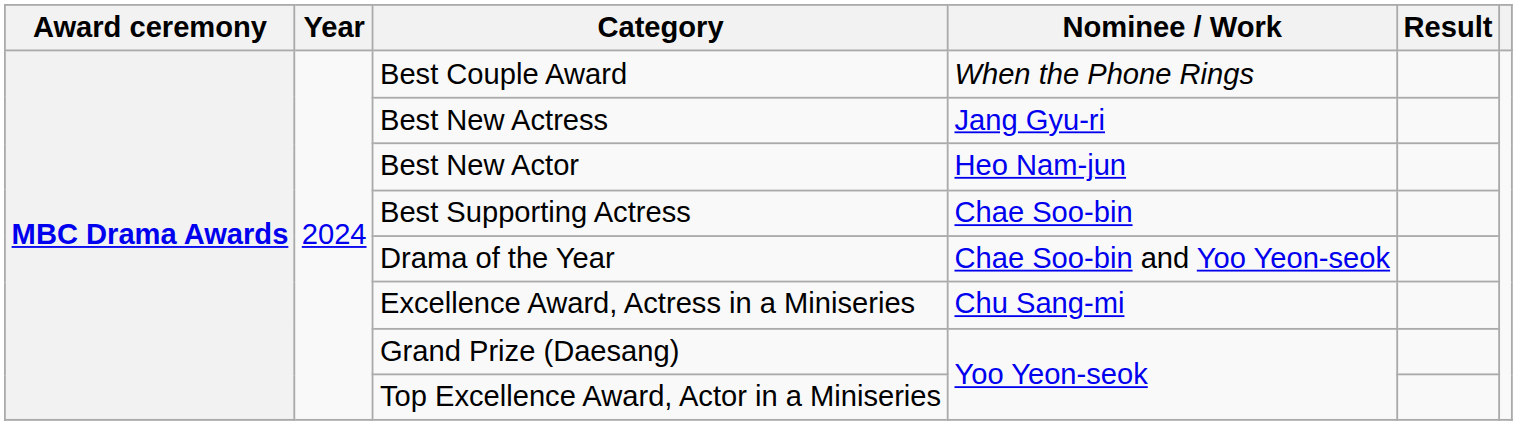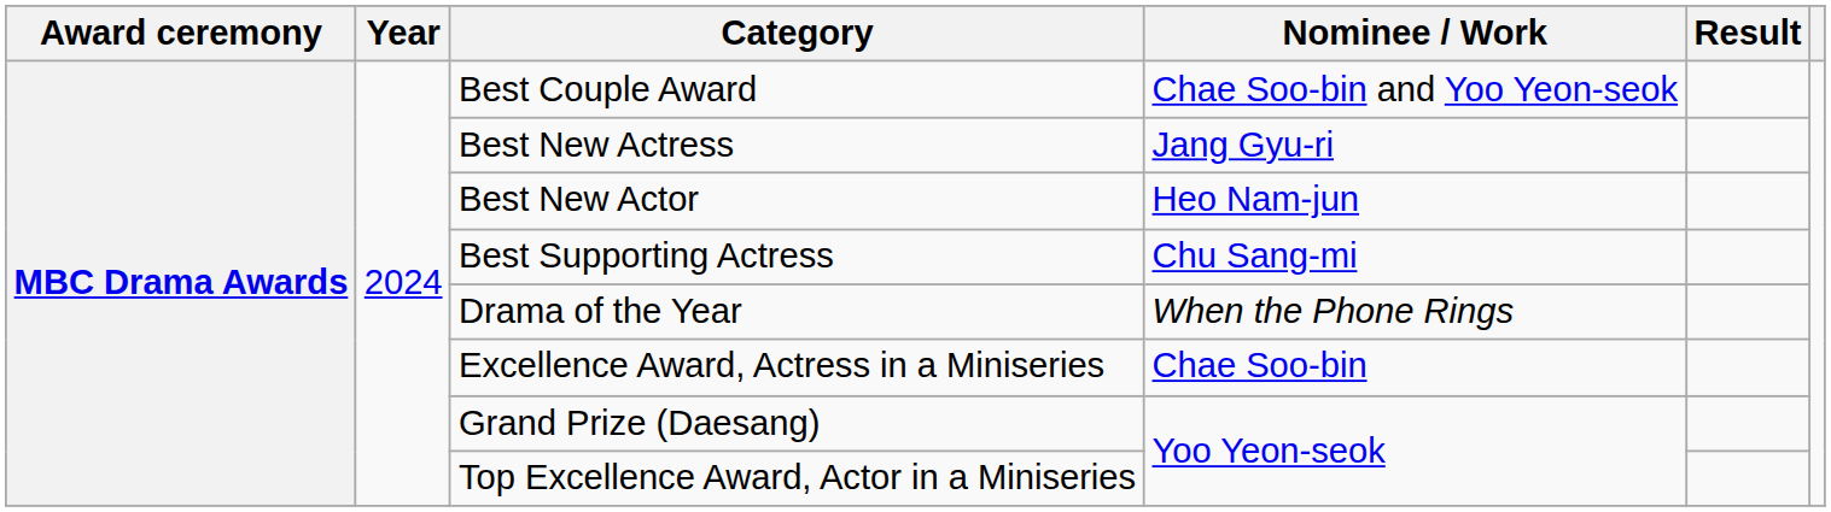Best Couple Award | Nominee / Work: When the Phone Rings -> Chae Soo-bin and Yoo Yeon-seok
Best Supporting Actress | Nominee / Work: Chae Soo-bin -> Chu Sang-mi
Drama of the Year | Nominee / Work: Chae Soo-bin and Yoo Yeon-seok -> When the Phone Rings
Excellence Award, Actress in a Miniseries | Nominee / Work: Chu Sang-mi -> Chae Soo-bin
